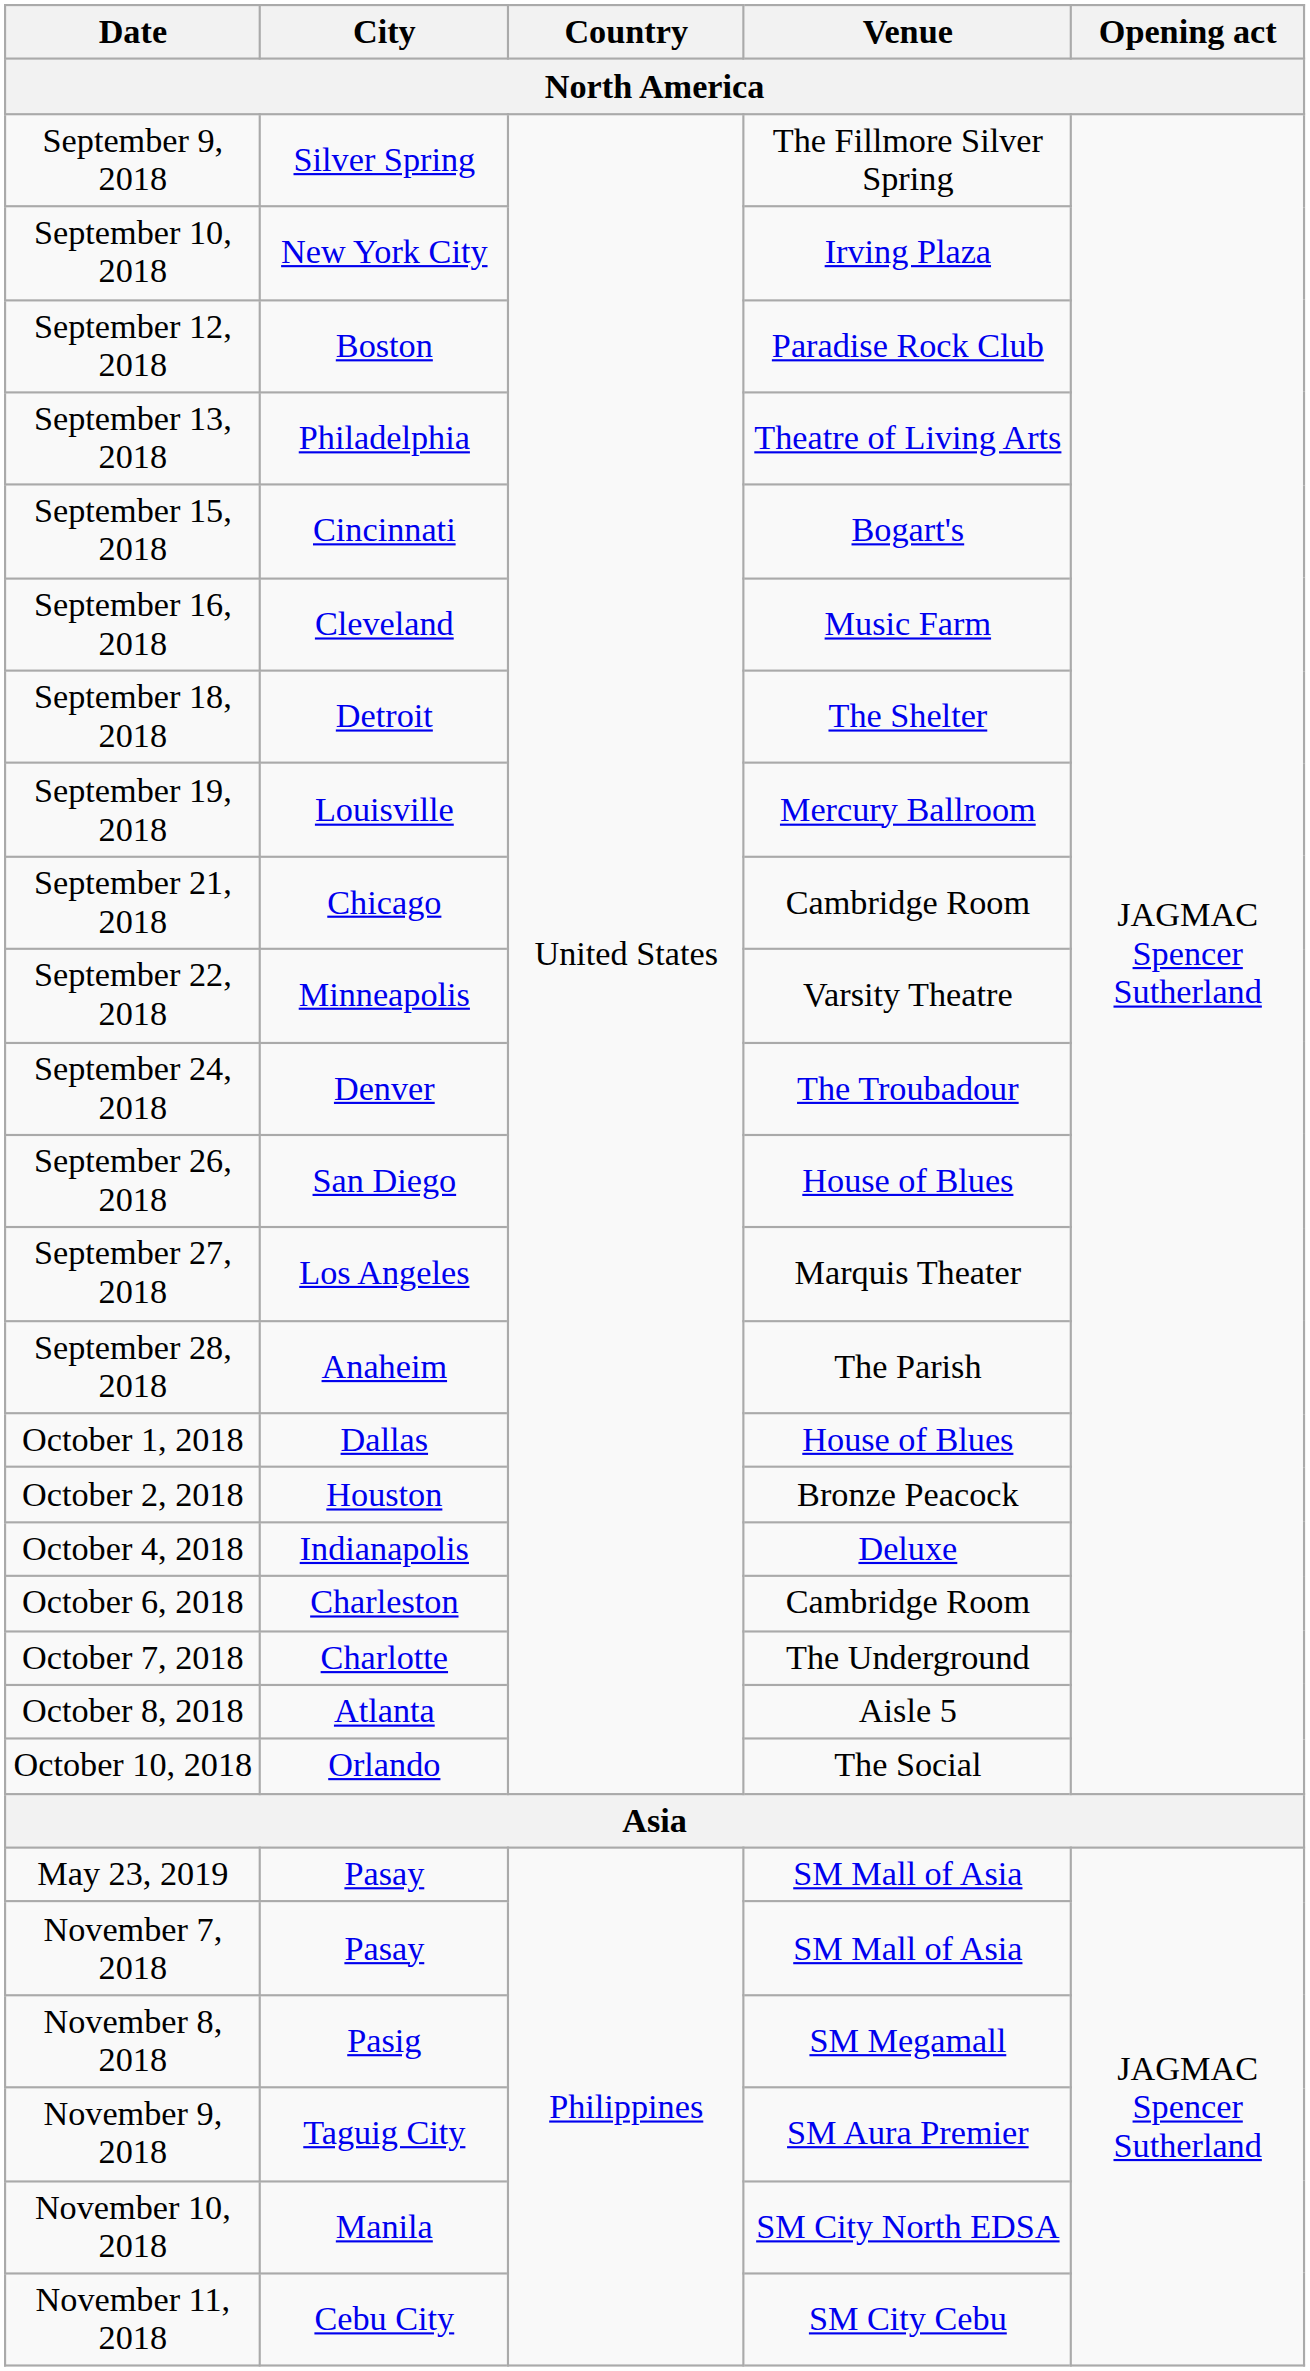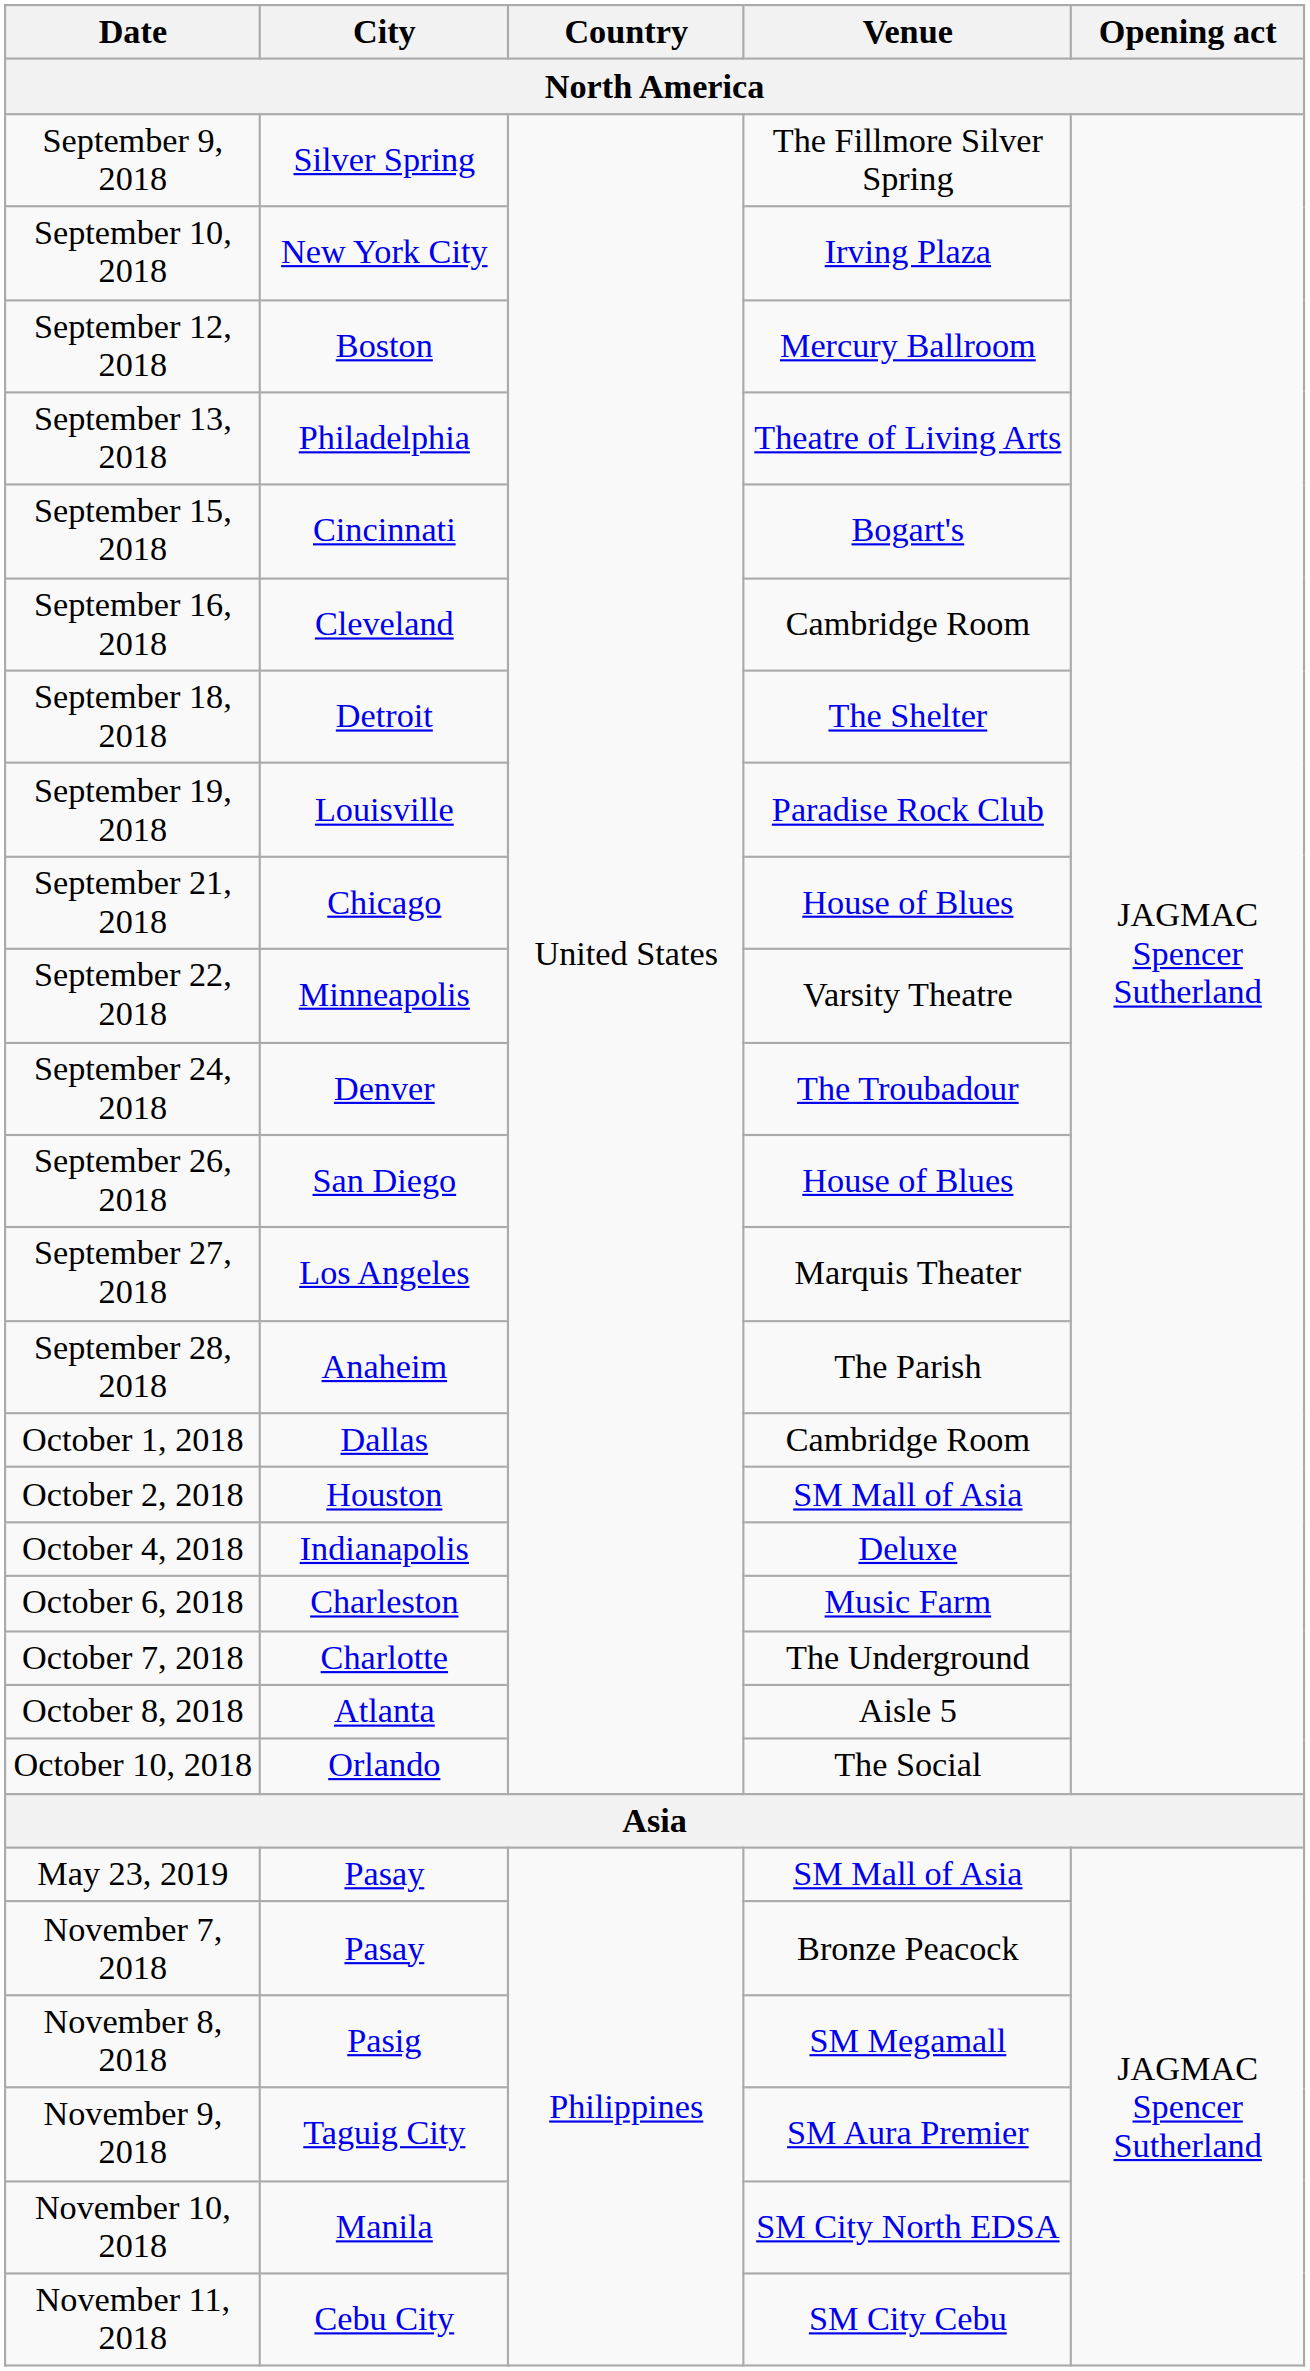September 12, 2018 | Venue: Paradise Rock Club -> Mercury Ballroom
September 16, 2018 | Venue: Music Farm -> Cambridge Room
September 19, 2018 | Venue: Mercury Ballroom -> Paradise Rock Club
September 21, 2018 | Venue: Cambridge Room -> House of Blues
October 1, 2018 | Venue: House of Blues -> Cambridge Room
October 2, 2018 | Venue: Bronze Peacock -> SM Mall of Asia
October 6, 2018 | Venue: Cambridge Room -> Music Farm
November 7, 2018 | Venue: SM Mall of Asia -> Bronze Peacock
